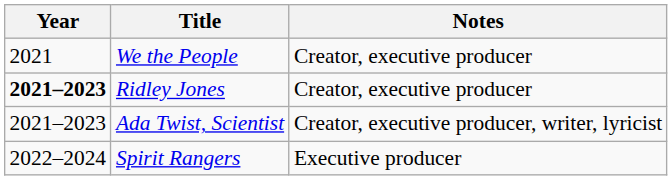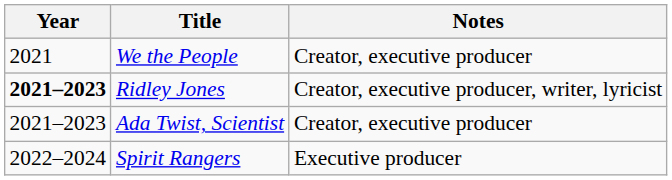Ridley Jones | Notes: Creator, executive producer -> Creator, executive producer, writer, lyricist
Ada Twist, Scientist | Notes: Creator, executive producer, writer, lyricist -> Creator, executive producer
